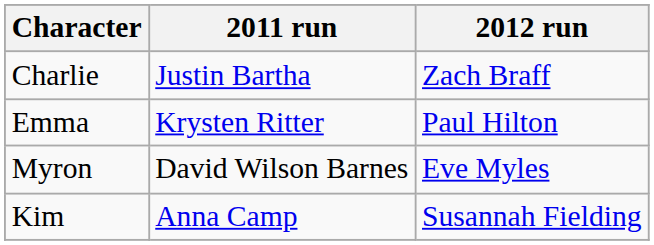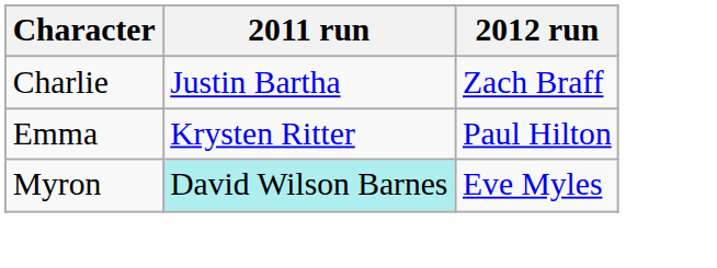Myron | 2011 run: no background -> paleturquoise background
- row: Kim | Anna Camp | Susannah Fielding
